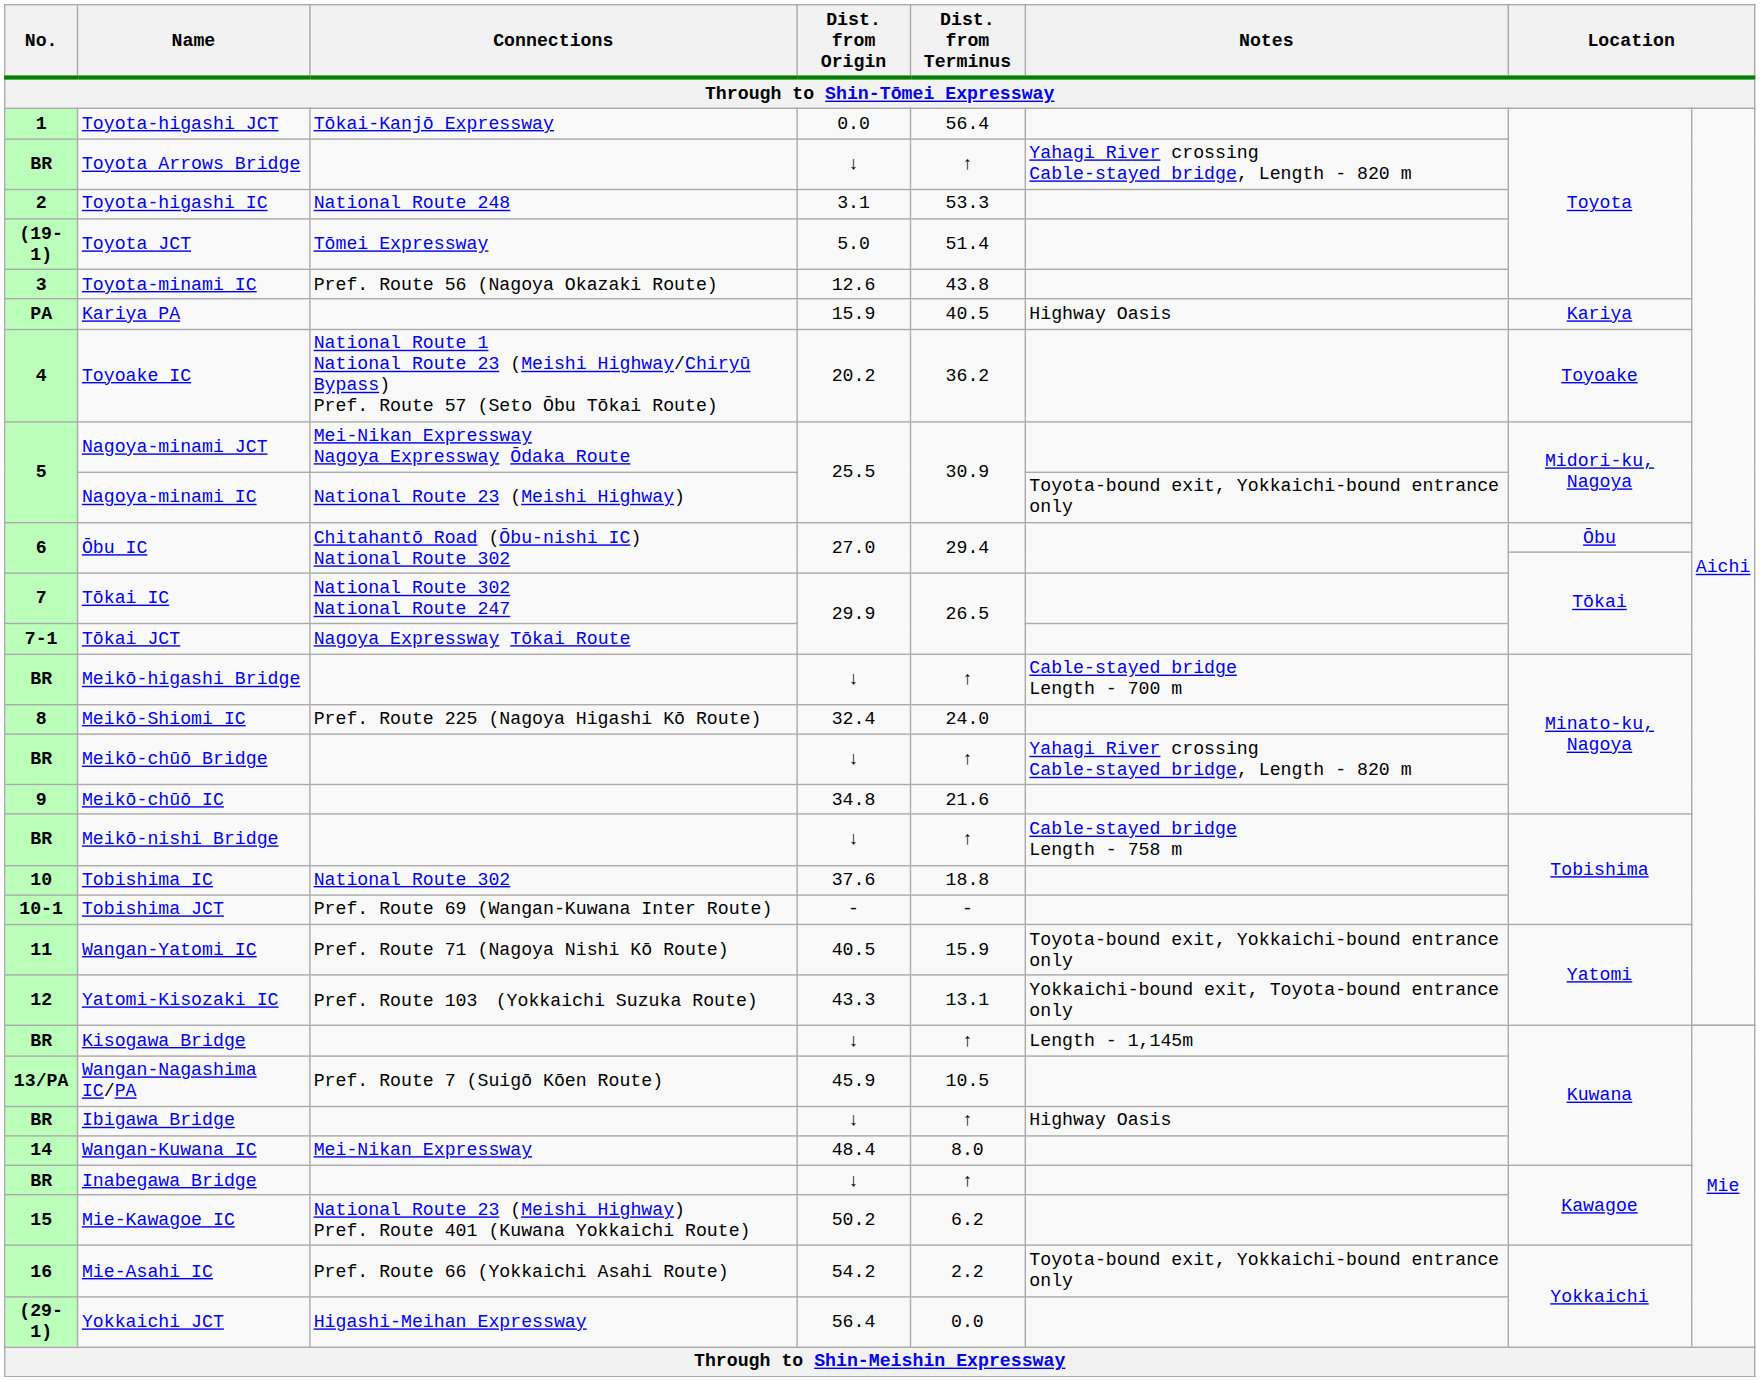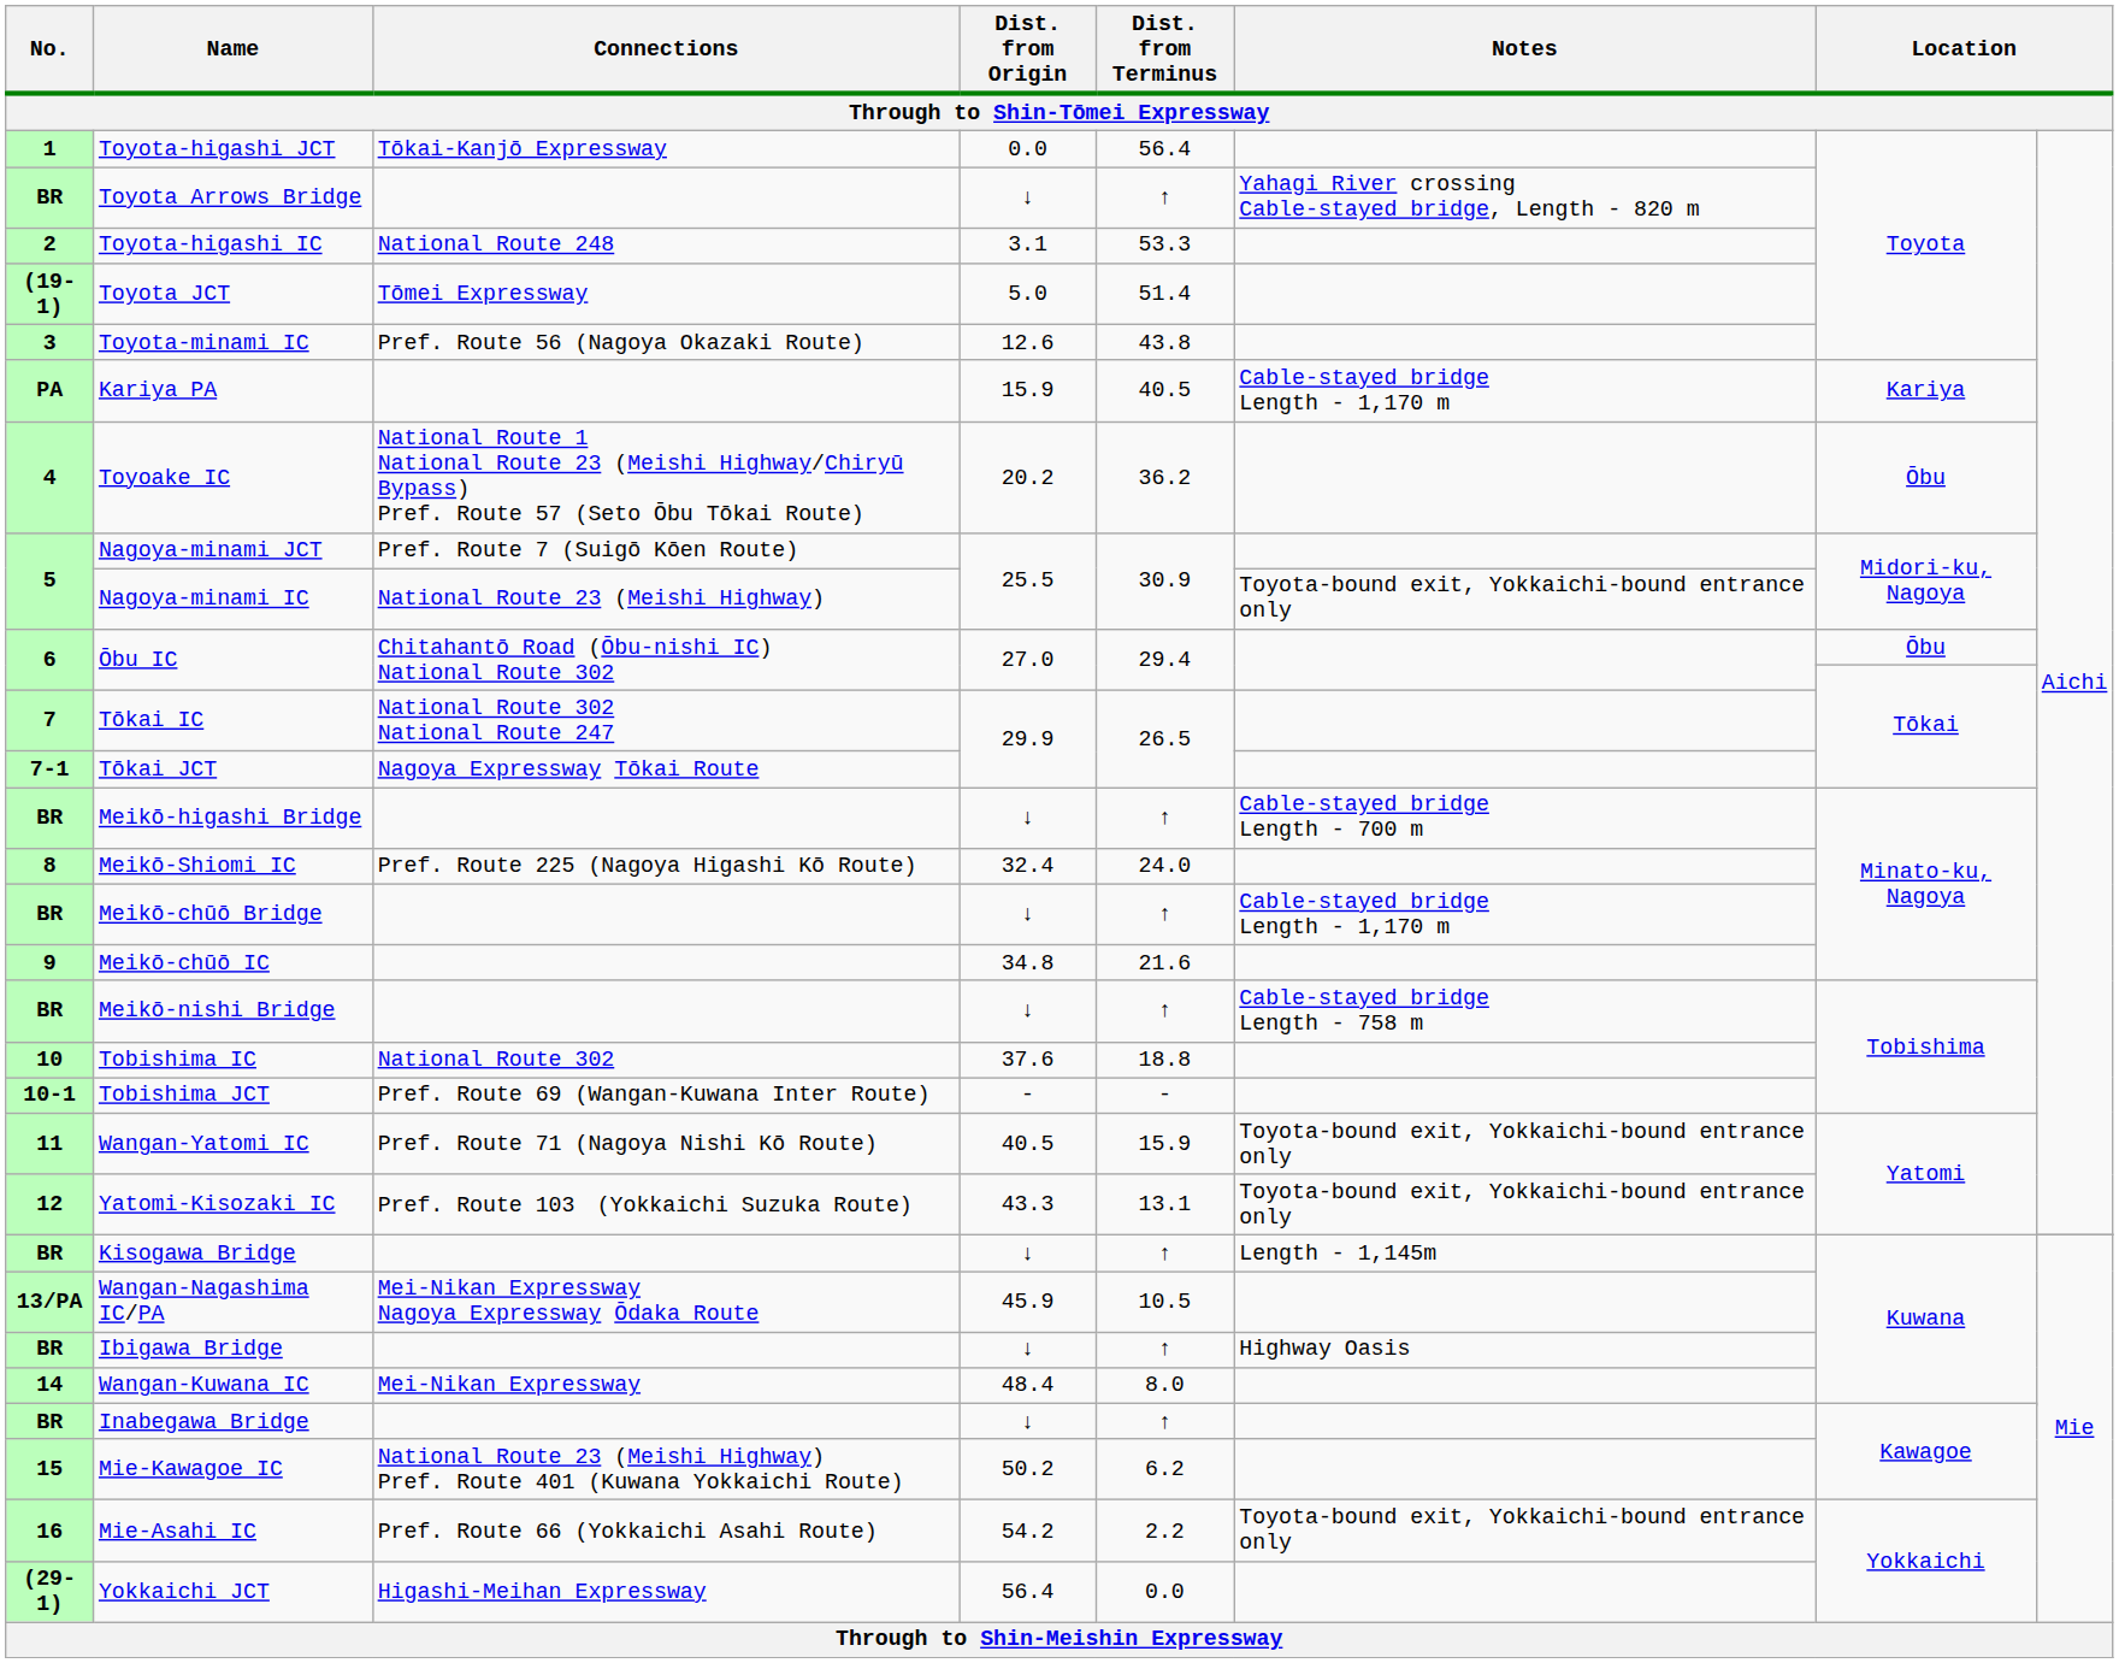Kariya PA | Notes: Highway Oasis -> Cable-stayed bridge Length - 1,170 m
Toyoake IC | column 7: Toyoake -> Ōbu
Nagoya-minami JCT | Connections: Mei-Nikan Expressway Nagoya Expressway Ōdaka Route -> Pref. Route 7 (Suigō Kōen Route)
Meikō-chūō Bridge | Notes: Yahagi River crossing Cable-stayed bridge, Length - 820 m -> Cable-stayed bridge Length - 1,170 m
Yatomi-Kisozaki IC | Notes: Yokkaichi-bound exit, Toyota-bound entrance only -> Toyota-bound exit, Yokkaichi-bound entrance only
Wangan-Nagashima IC/PA | Connections: Pref. Route 7 (Suigō Kōen Route) -> Mei-Nikan Expressway Nagoya Expressway Ōdaka Route
